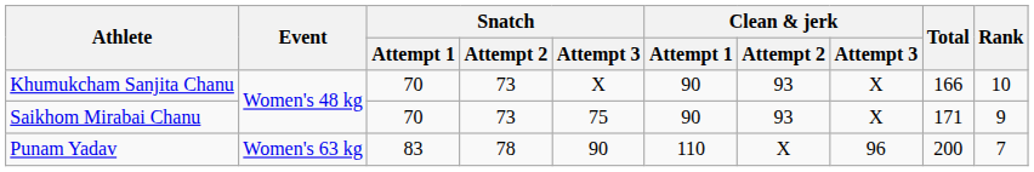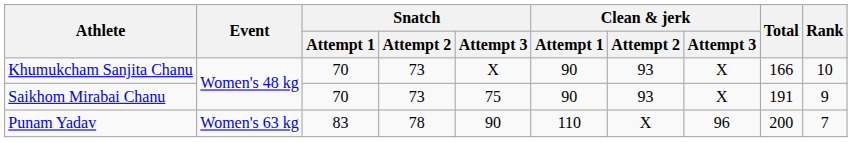Saikhom Mirabai Chanu | Total: 171 -> 191
